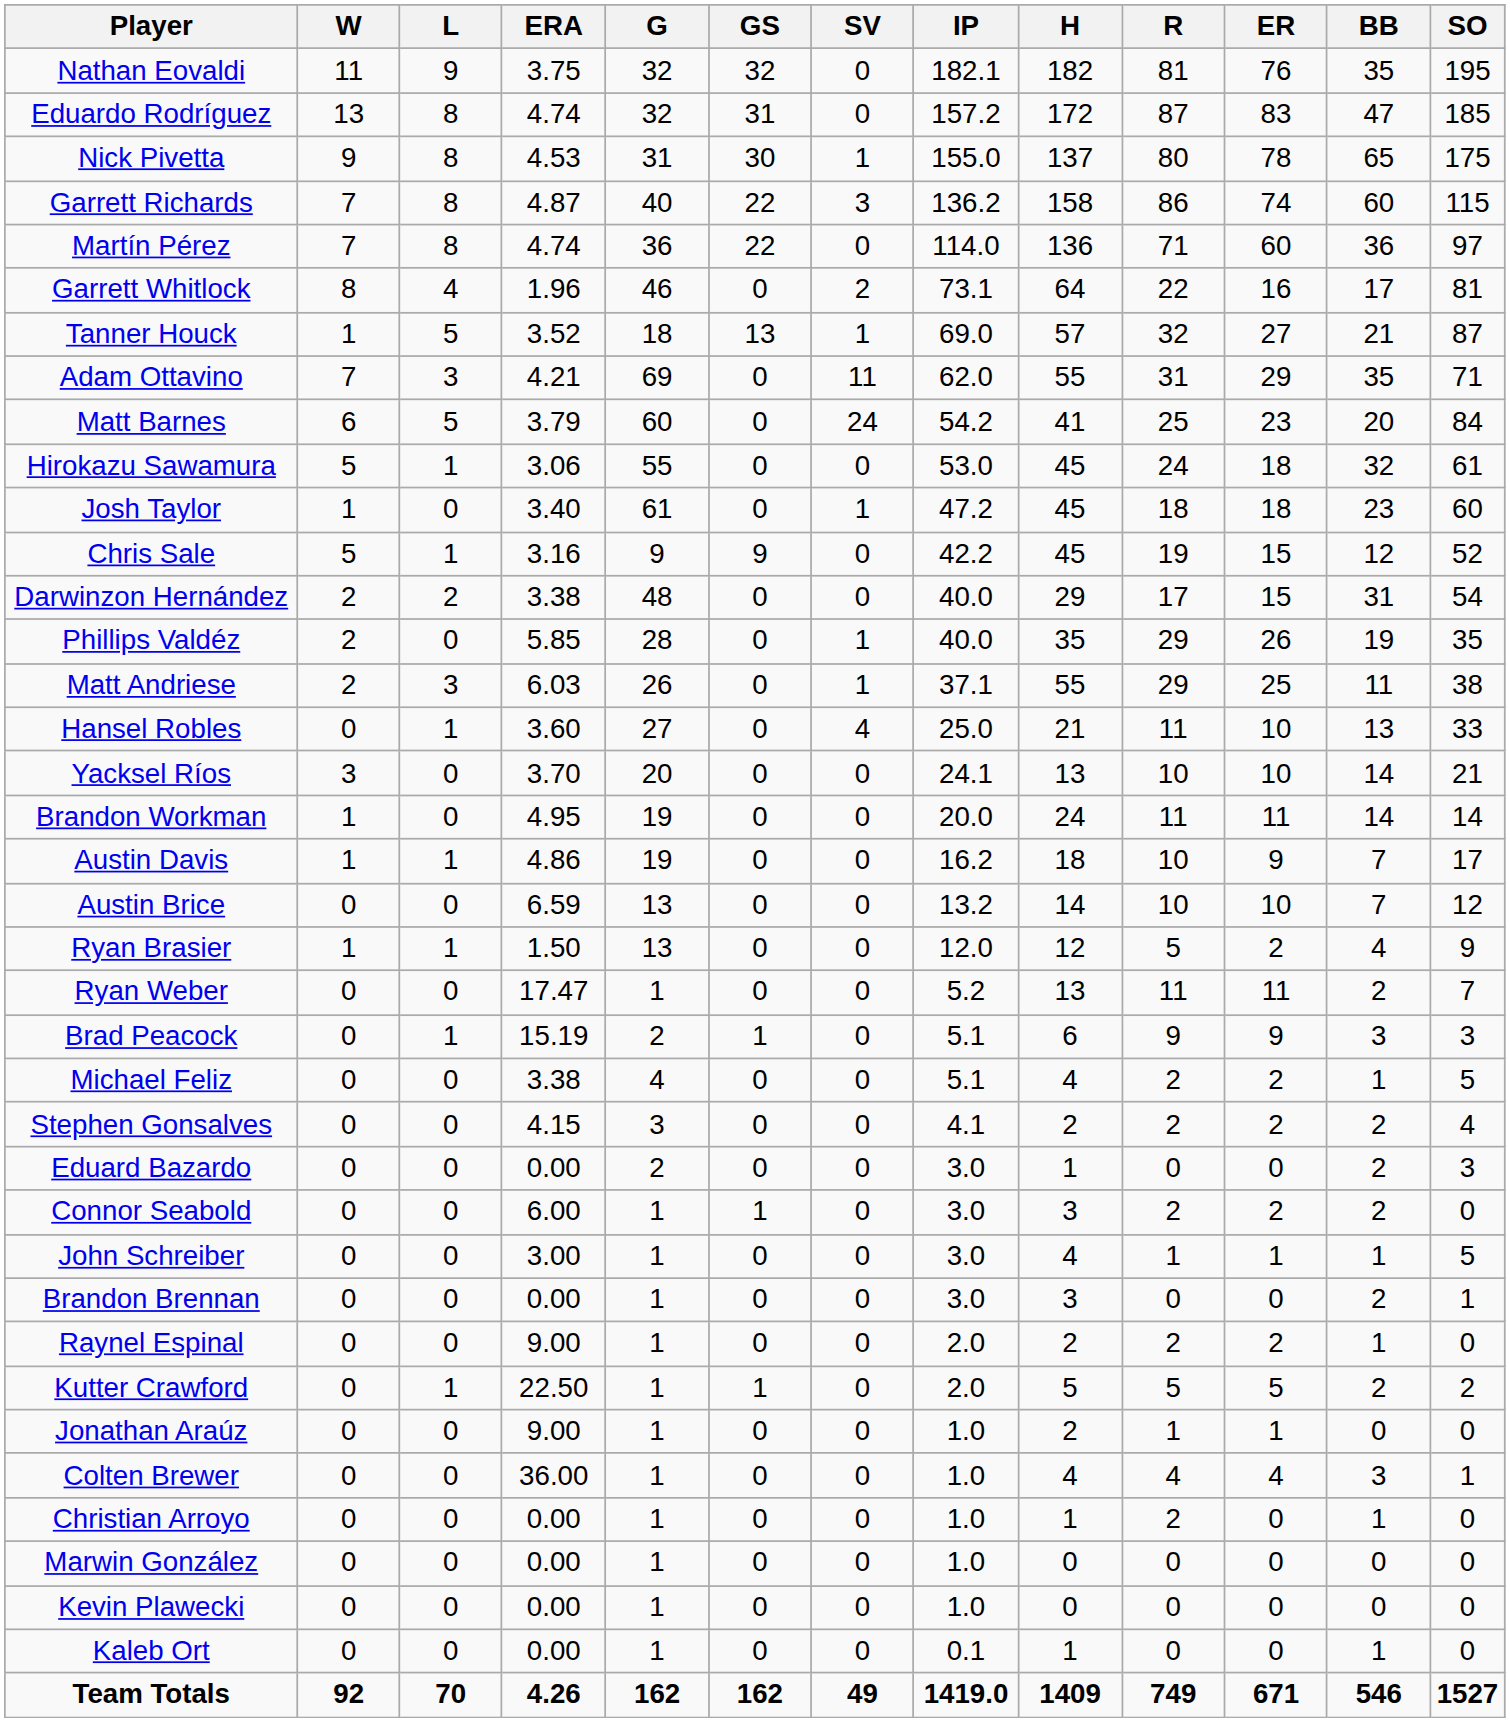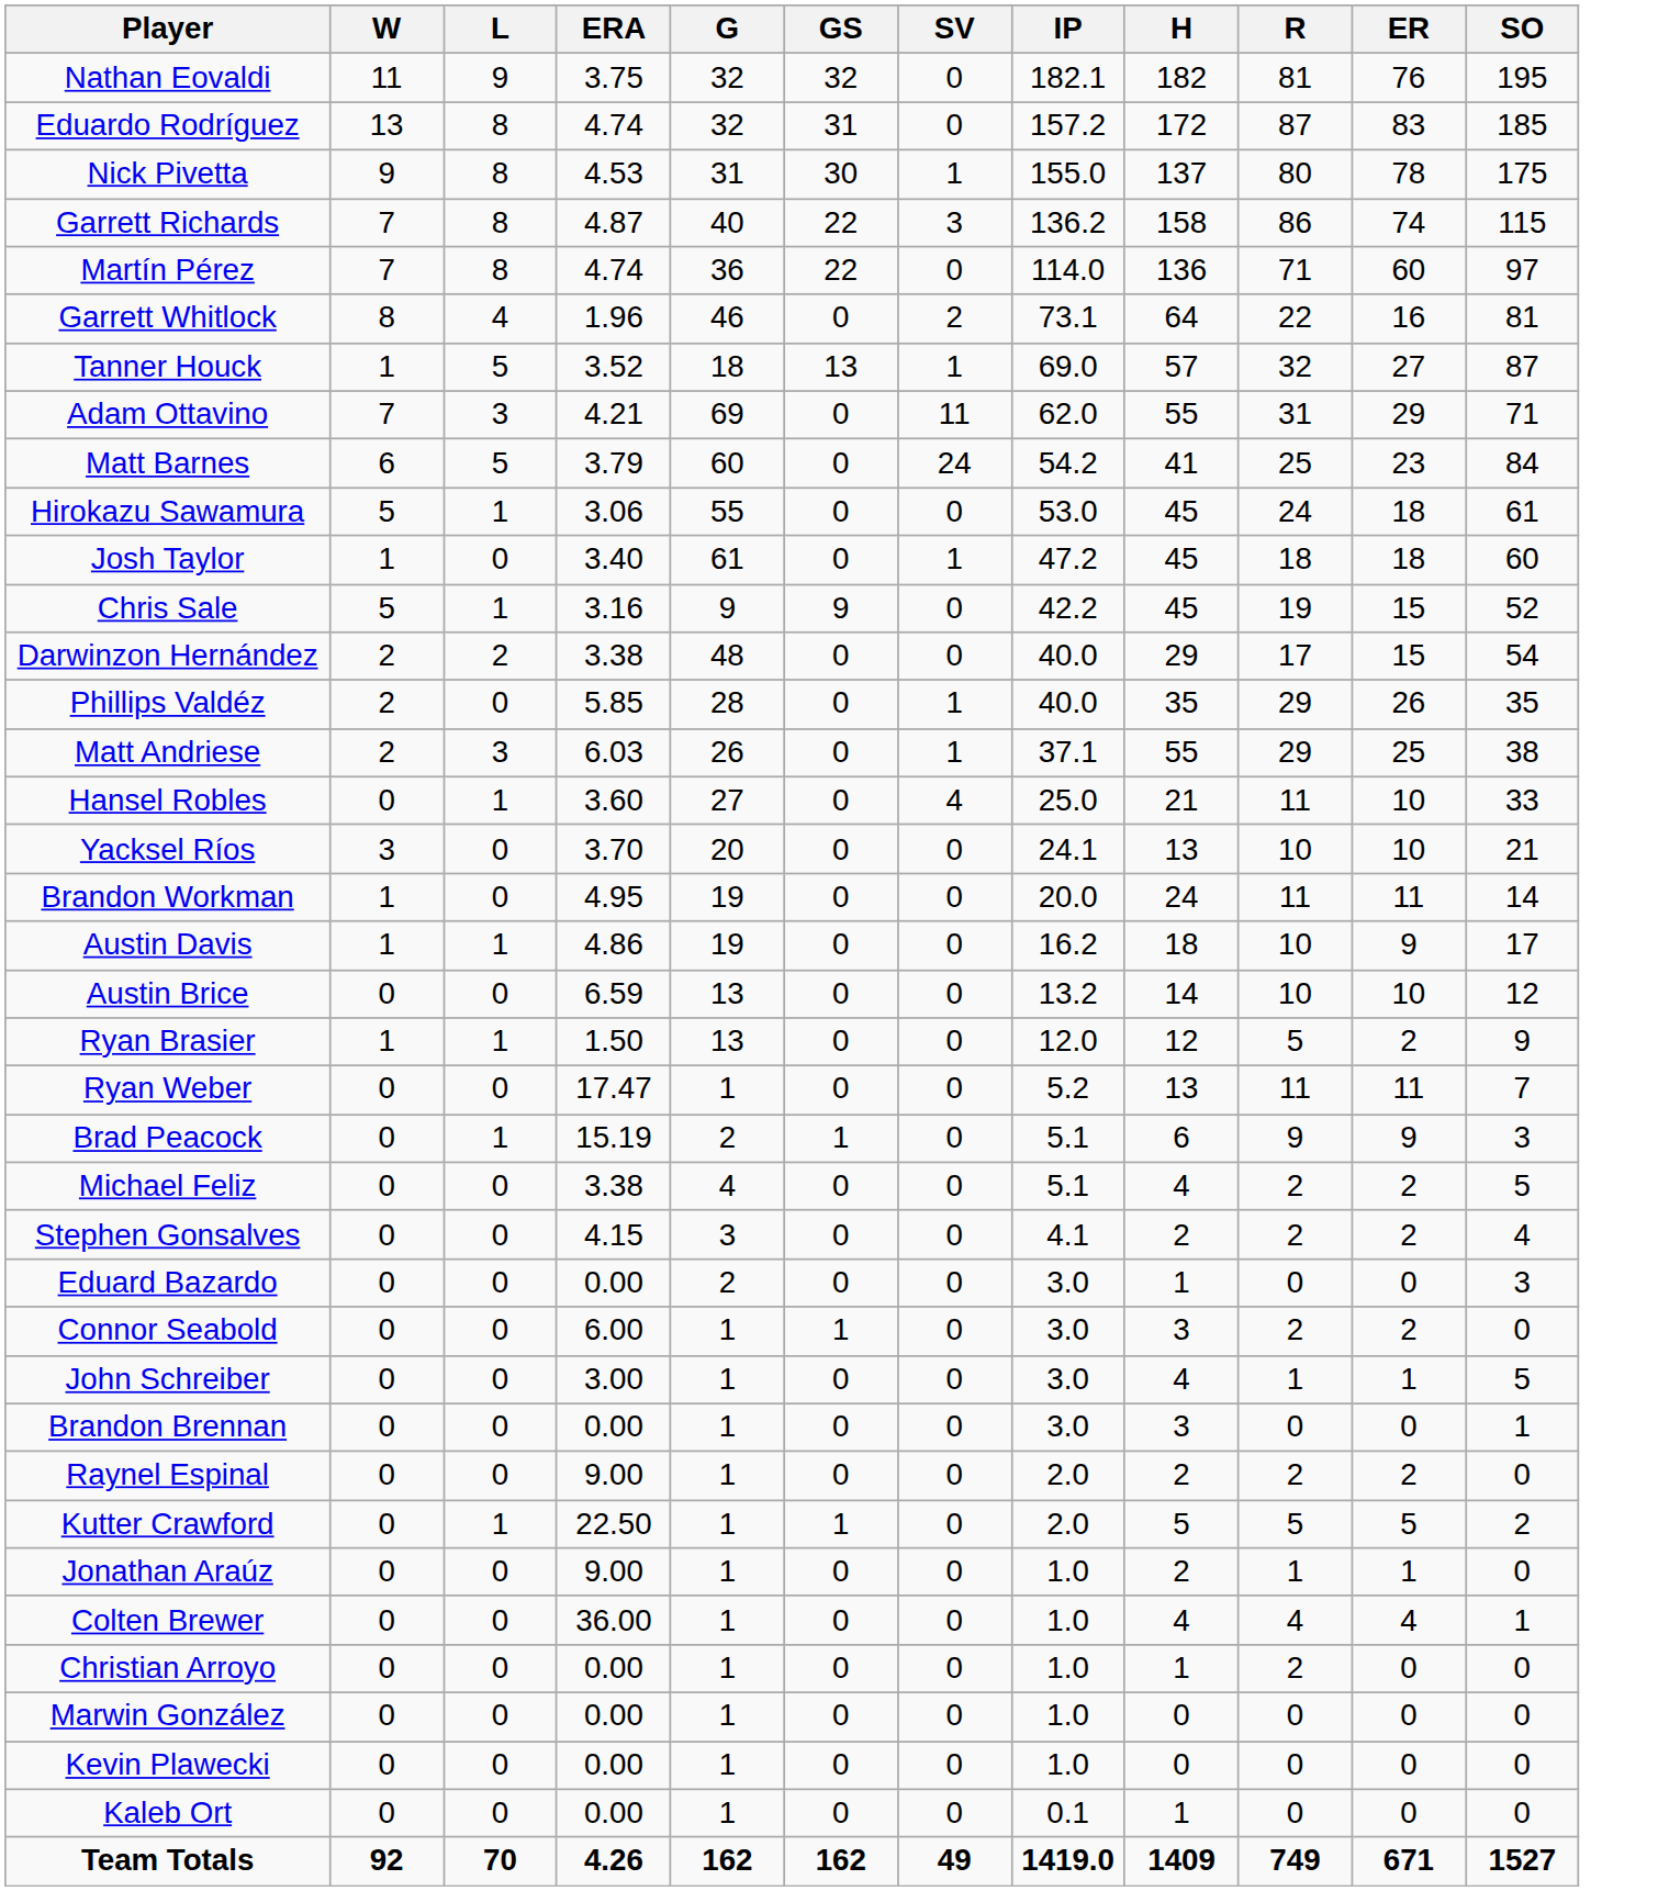- column: BB | 35 | 47 | 65 | 60 | 36 | 17 | 21 | 35 | 20 | 32 | 23 | 12 | 31 | 19 | 11 | 13 | 14 | 14 | 7 | 7 | 4 | 2 | 3 | 1 | 2 | 2 | 2 | 1 | 2 | 1 | 2 | 0 | 3 | 1 | 0 | 0 | 1 | 546
